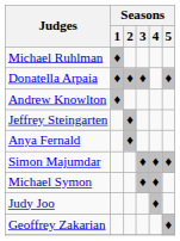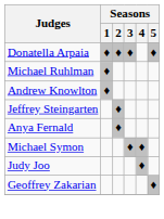rows swapped: Donatella Arpaia <-> Michael Ruhlman
- row: Simon Majumdar | ♦ | ♦ | ♦
